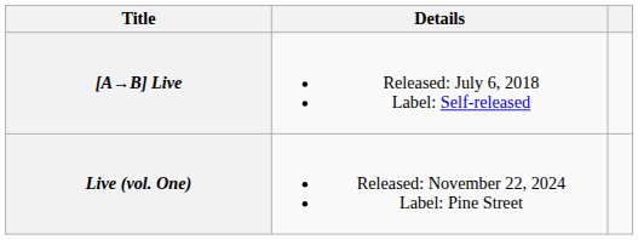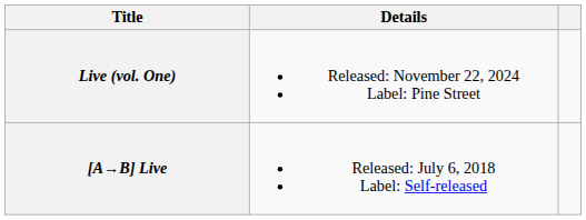rows swapped: [A→B] Live <-> Live (vol. One)
